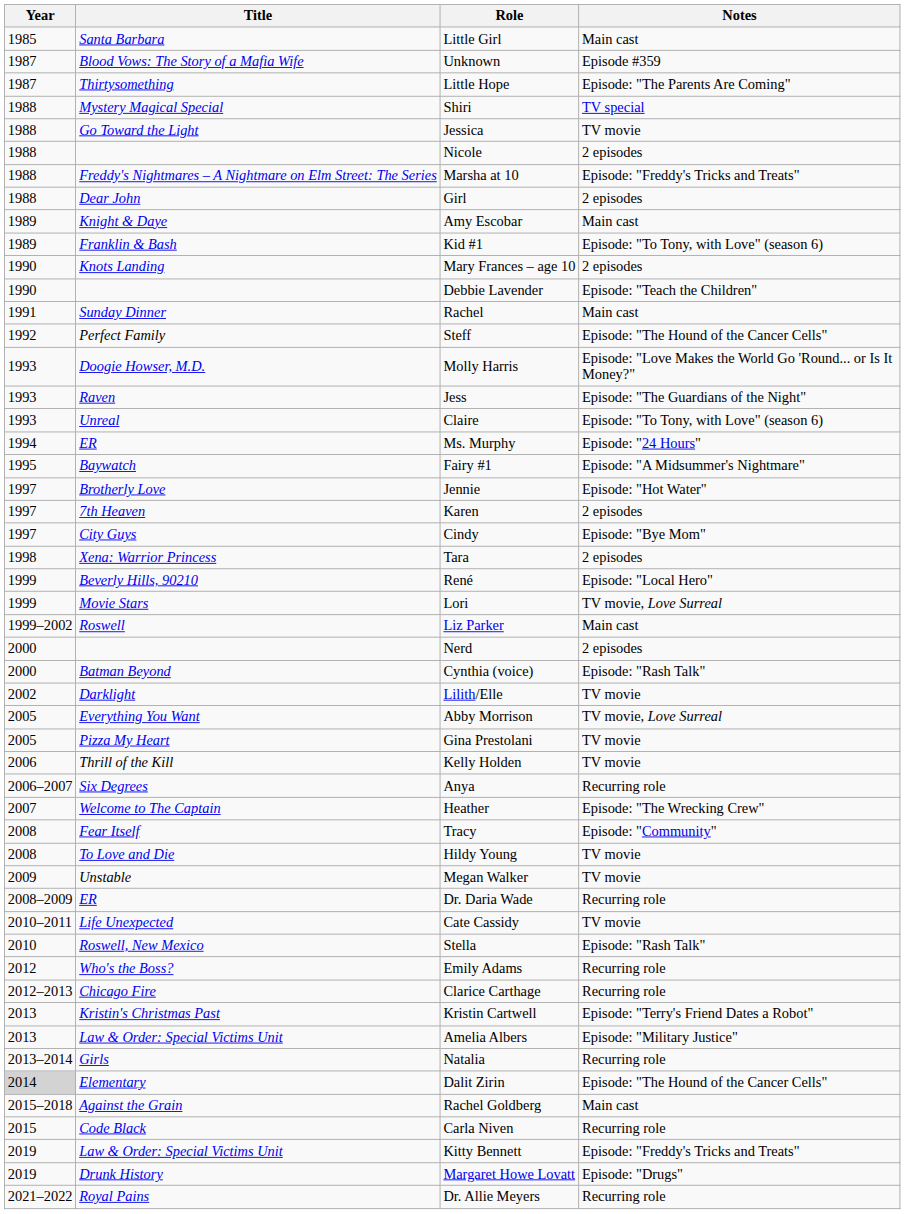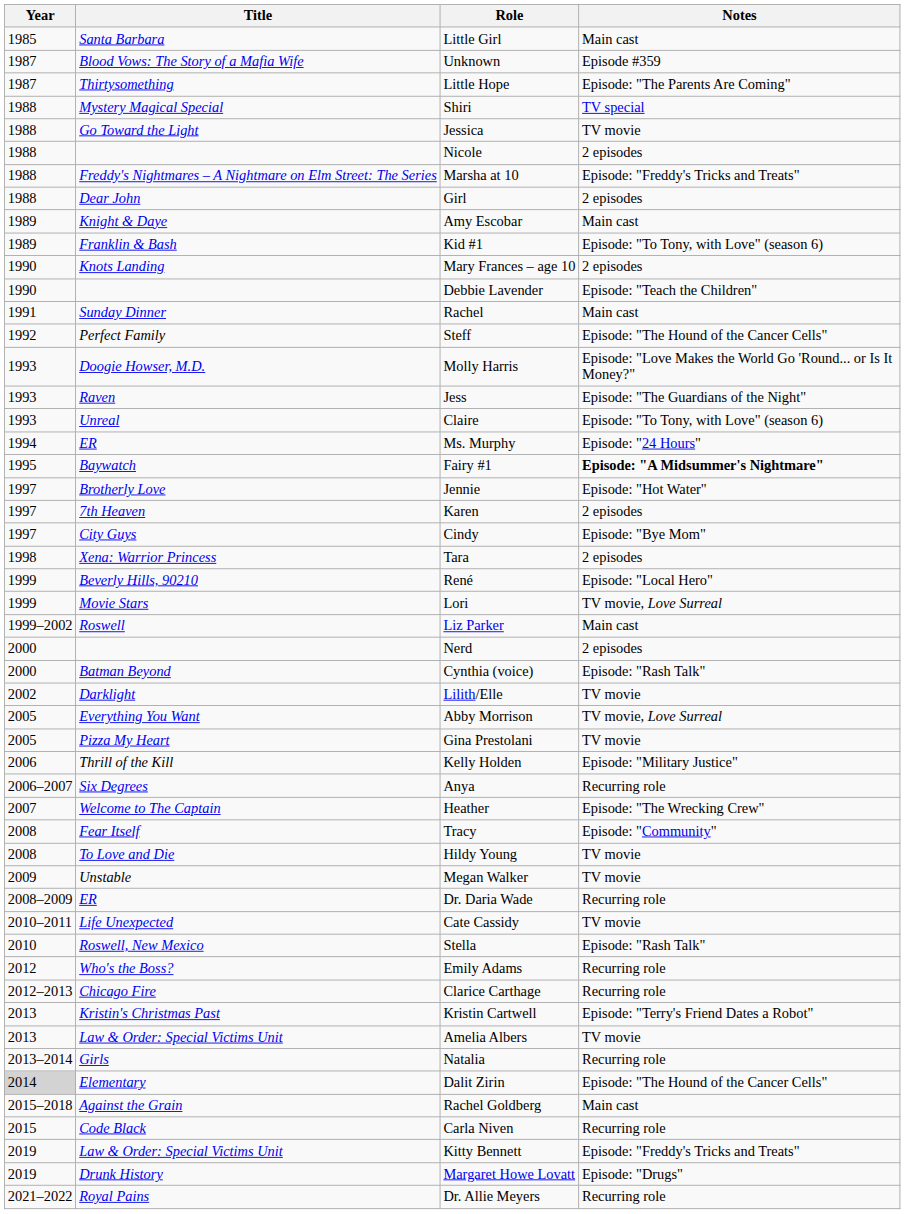Fairy #1 | Notes: normal -> bold
Kelly Holden | Notes: TV movie -> Episode: "Military Justice"
Amelia Albers | Notes: Episode: "Military Justice" -> TV movie
